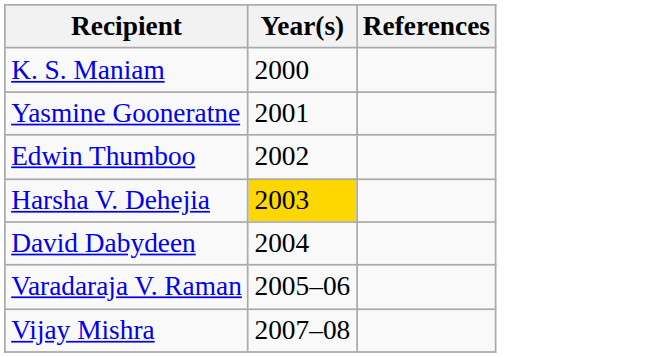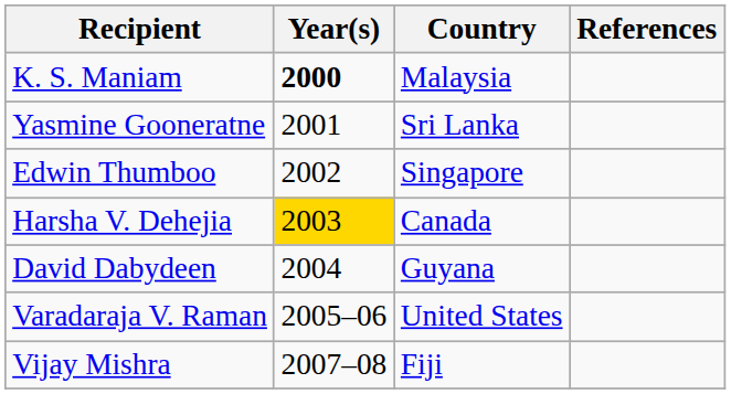+ column: Country | Malaysia | Sri Lanka | Singapore | Canada | Guyana | United States | Fiji
K. S. Maniam | Year(s): normal -> bold
